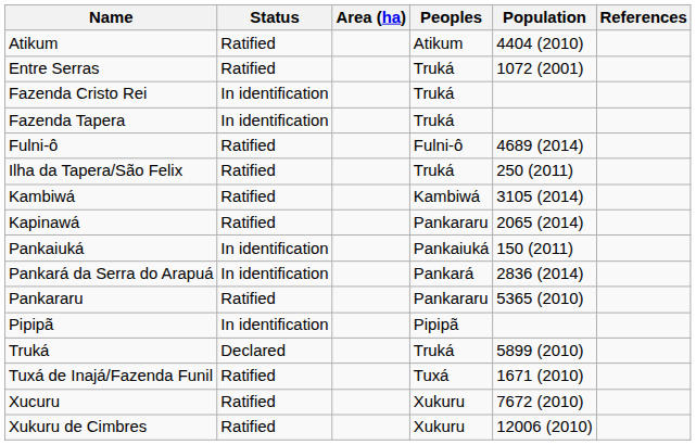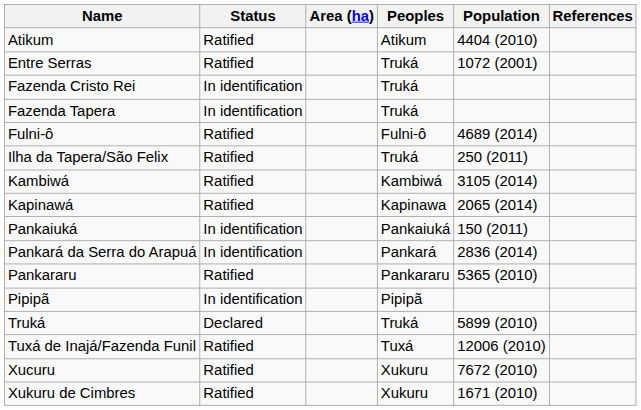Kapinawá | Peoples: Pankararu -> Kapinawa
Tuxá de Inajá/Fazenda Funil | Population: 1671 (2010) -> 12006 (2010)
Xukuru de Cimbres | Population: 12006 (2010) -> 1671 (2010)
